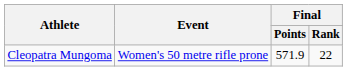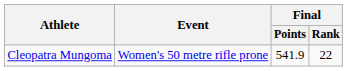Cleopatra Mungoma | Final / Points: 571.9 -> 541.9
